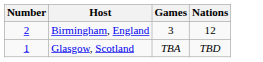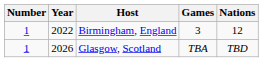+ column: Year | 2022 | 2026
Birmingham, England | Number: 2 -> 1
